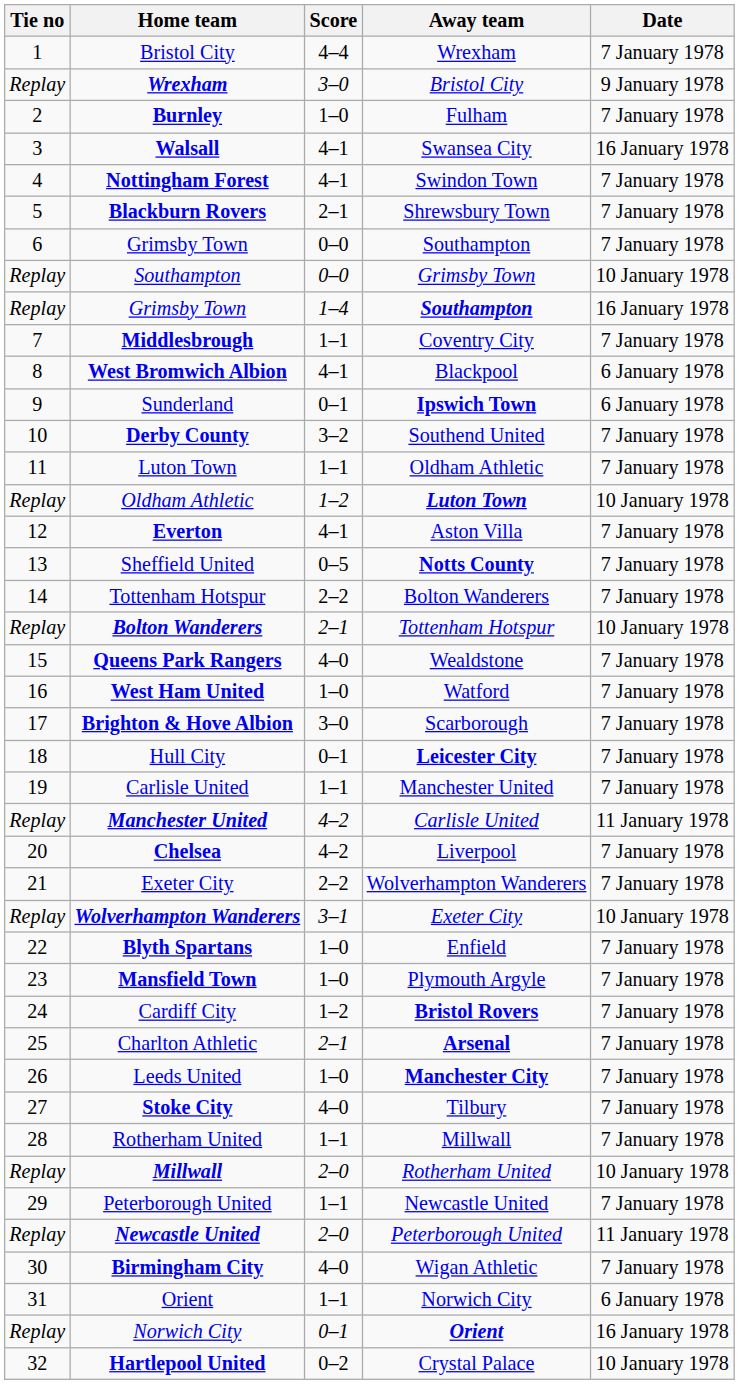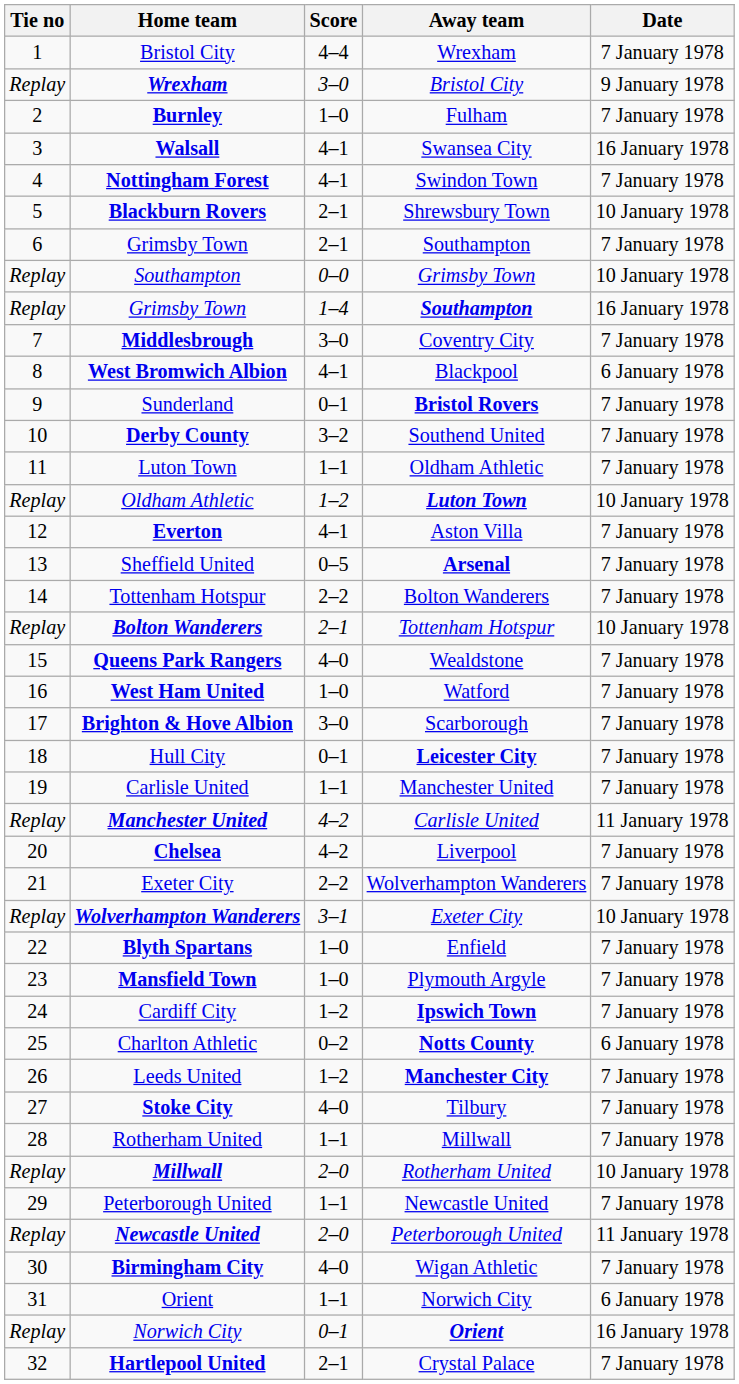Blackburn Rovers | Date: 7 January 1978 -> 10 January 1978
6 / Grimsby Town | Score: 0–0 -> 2–1
Middlesbrough | Score: 1–1 -> 3–0
Sunderland | Away team: Ipswich Town -> Bristol Rovers
Sunderland | Date: 6 January 1978 -> 7 January 1978
Sheffield United | Away team: Notts County -> Arsenal
Cardiff City | Away team: Bristol Rovers -> Ipswich Town
Charlton Athletic | Score: 2–1 -> 0–2
Charlton Athletic | Away team: Arsenal -> Notts County
Charlton Athletic | Date: 7 January 1978 -> 6 January 1978
Leeds United | Score: 1–0 -> 1–2
Hartlepool United | Score: 0–2 -> 2–1
Hartlepool United | Date: 10 January 1978 -> 7 January 1978
